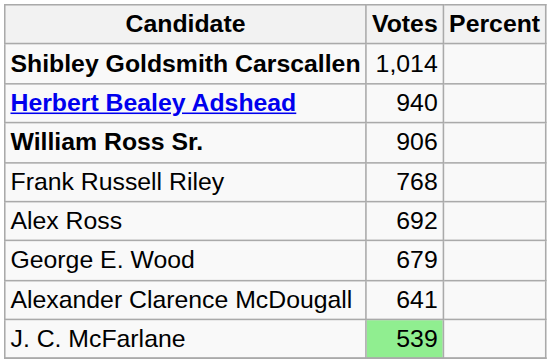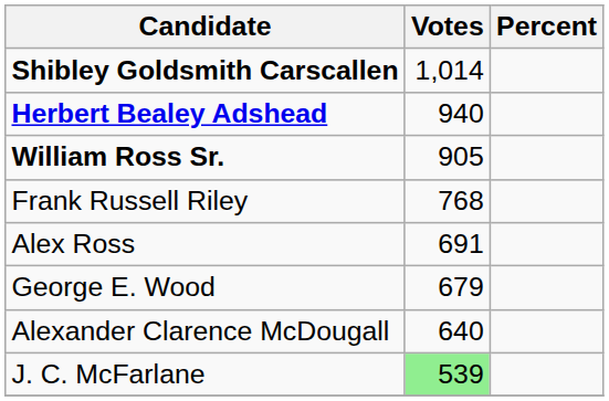William Ross Sr. | Votes: 906 -> 905
Alex Ross | Votes: 692 -> 691
Alexander Clarence McDougall | Votes: 641 -> 640
